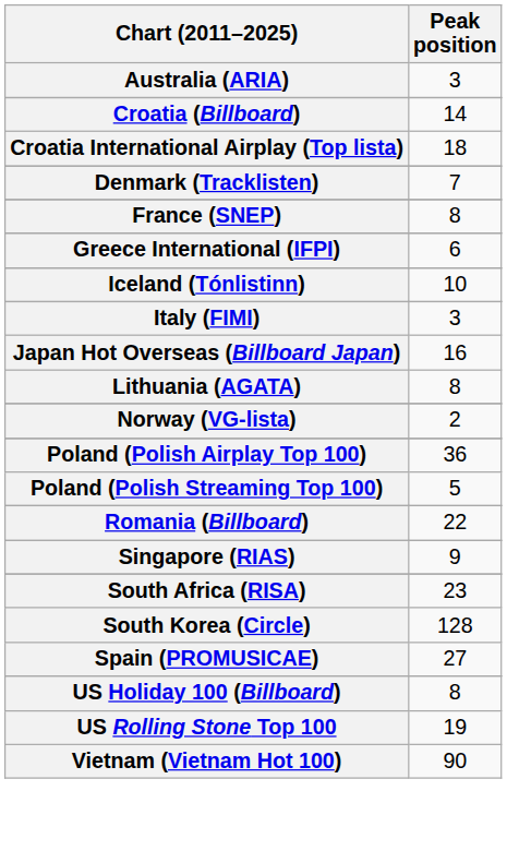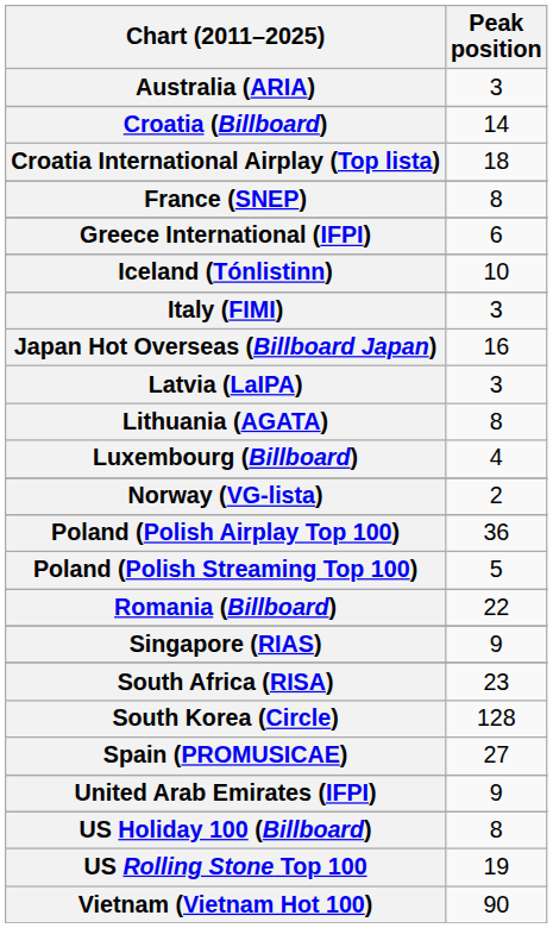- row: Denmark (Tracklisten) | 7
+ row: Latvia (LaIPA) | 3
+ row: Luxembourg (Billboard) | 4
+ row: United Arab Emirates (IFPI) | 9
